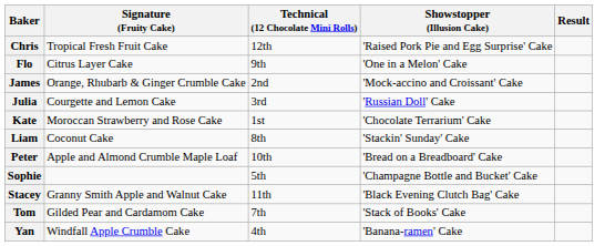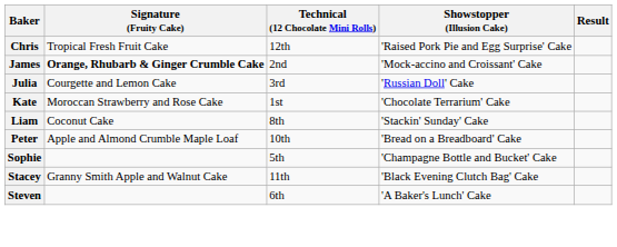- row: Flo | Citrus Layer Cake | 9th | 'One in a Melon' Cake
James | Signature (Fruity Cake): normal -> bold
+ row: Steven | 6th | 'A Baker's Lunch' Cake
- row: Tom | Gilded Pear and Cardamom Cake | 7th | 'Stack of Books' Cake
- row: Yan | Windfall Apple Crumble Cake | 4th | 'Banana-ramen' Cake
